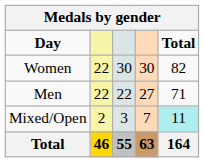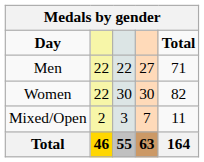rows swapped: Women <-> Men
Mixed/Open | Total: paleturquoise background -> no background
